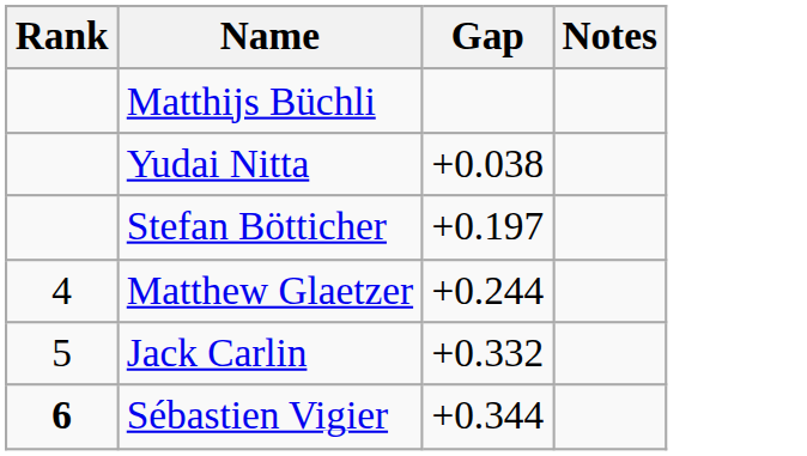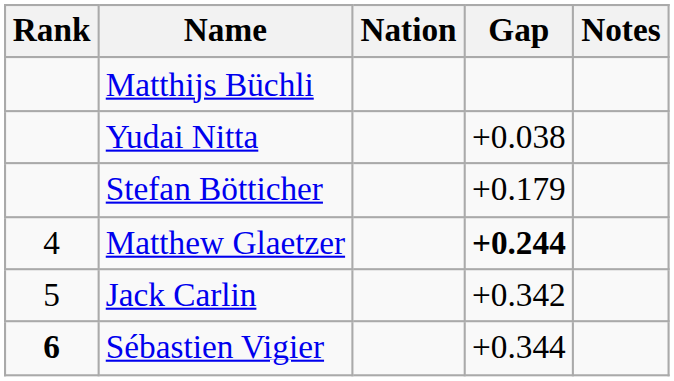+ column: Nation
Stefan Bötticher | Gap: +0.197 -> +0.179
Matthew Glaetzer | Gap: normal -> bold
Jack Carlin | Gap: +0.332 -> +0.342
